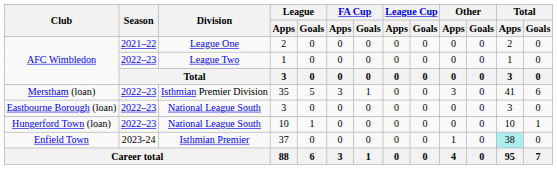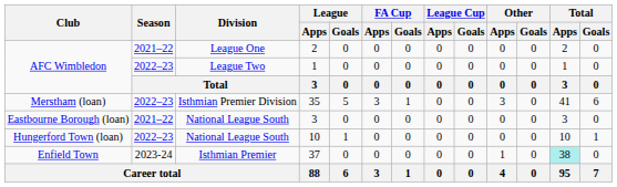Eastbourne Borough (loan) / 3 | Season: 2022–23 -> 2021–22
